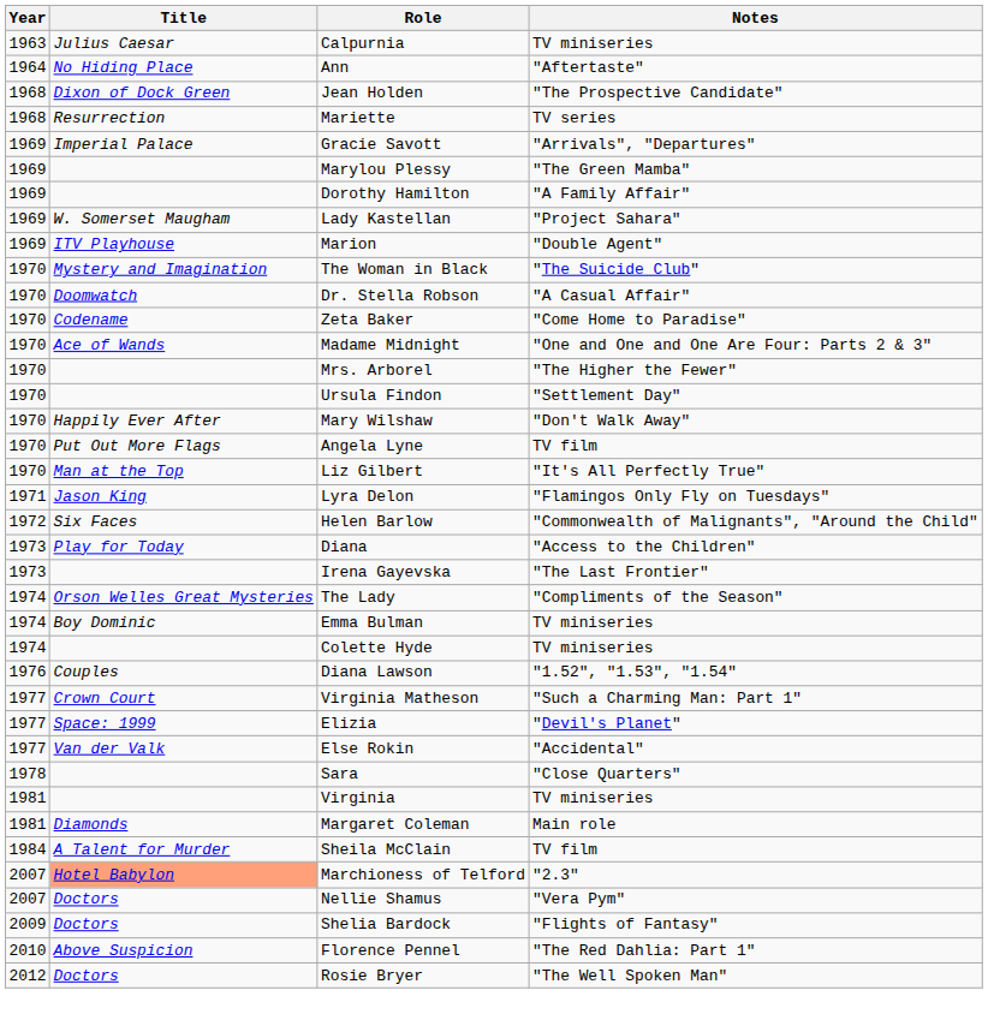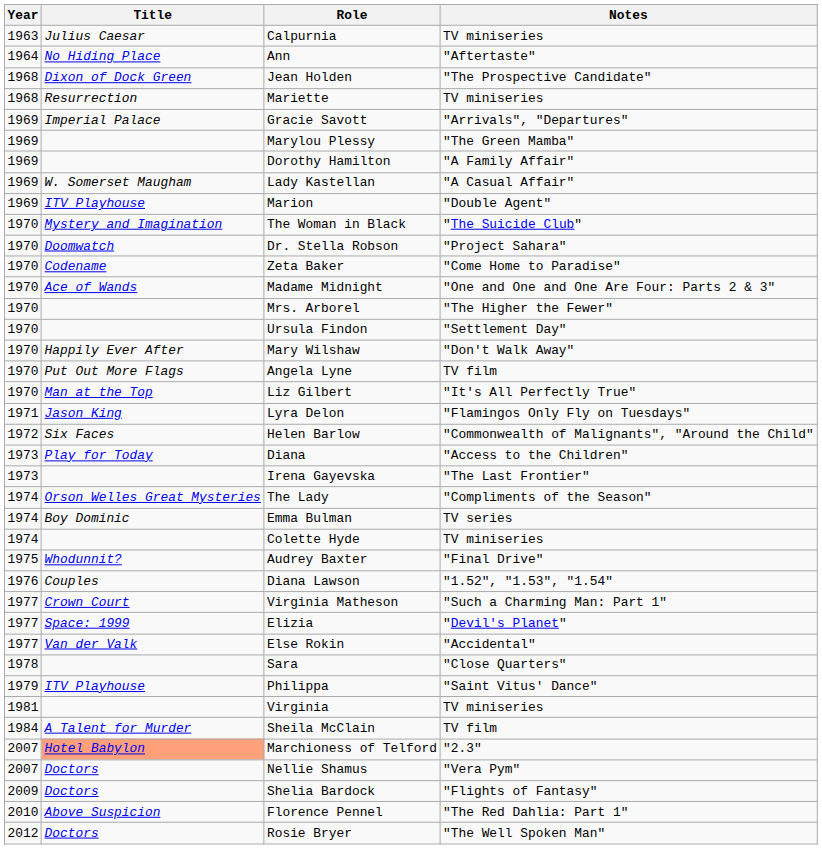Mariette | Notes: TV series -> TV miniseries
Lady Kastellan | Notes: "Project Sahara" -> "A Casual Affair"
Dr. Stella Robson | Notes: "A Casual Affair" -> "Project Sahara"
Emma Bulman | Notes: TV miniseries -> TV series
+ row: 1975 | Whodunnit? | Audrey Baxter | "Final Drive"
+ row: 1979 | ITV Playhouse | Philippa | "Saint Vitus' Dance"
- row: 1981 | Diamonds | Margaret Coleman | Main role
